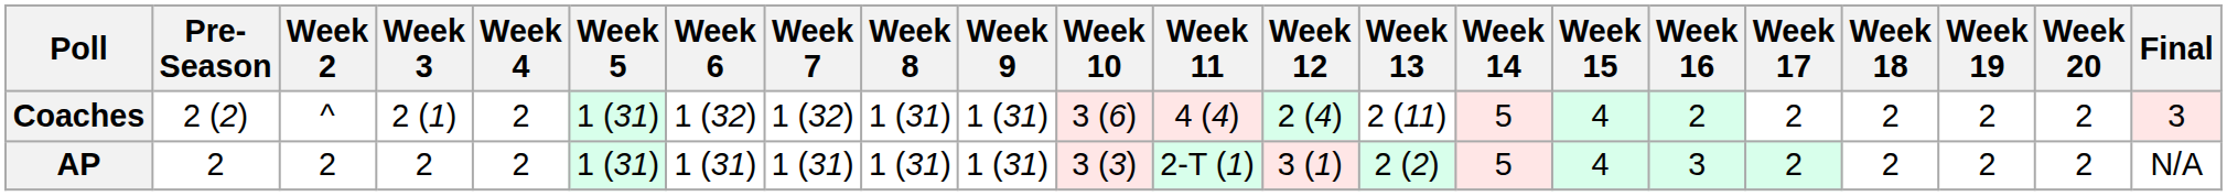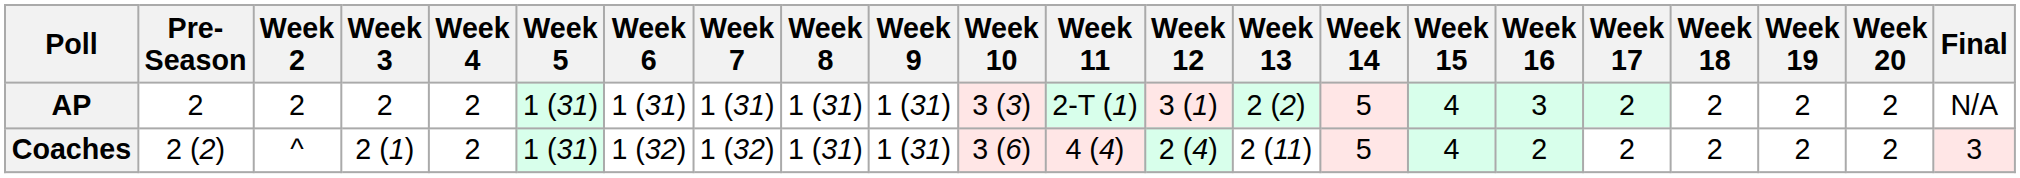rows swapped: AP <-> Coaches
